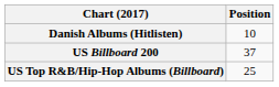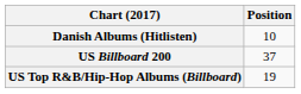US Top R&B/Hip-Hop Albums (Billboard) | Position: 25 -> 19
